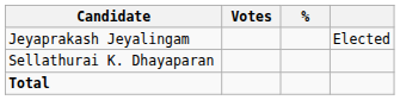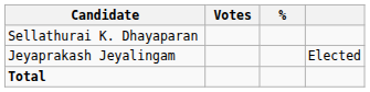rows swapped: Jeyaprakash Jeyalingam <-> Sellathurai K. Dhayaparan
